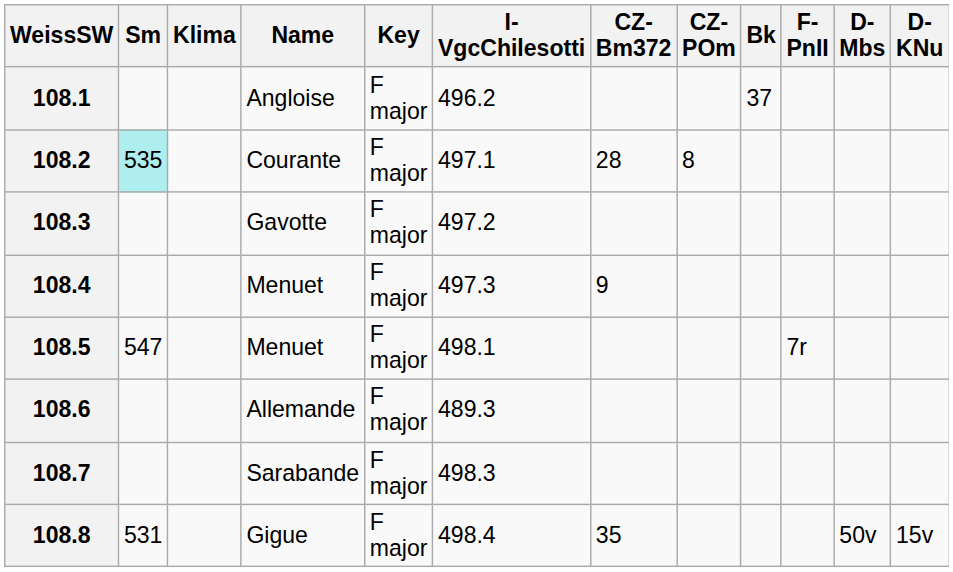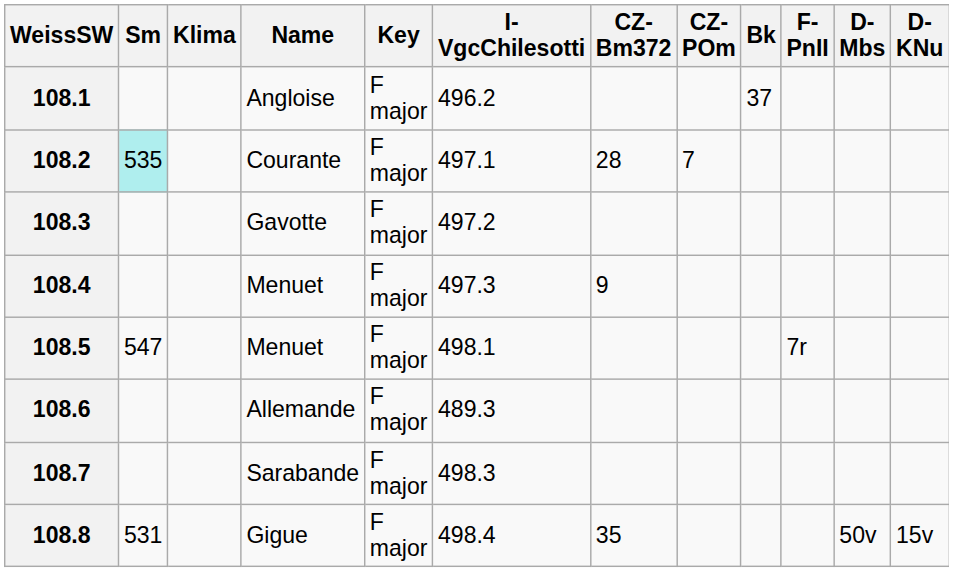108.2 | CZ-POm: 8 -> 7
